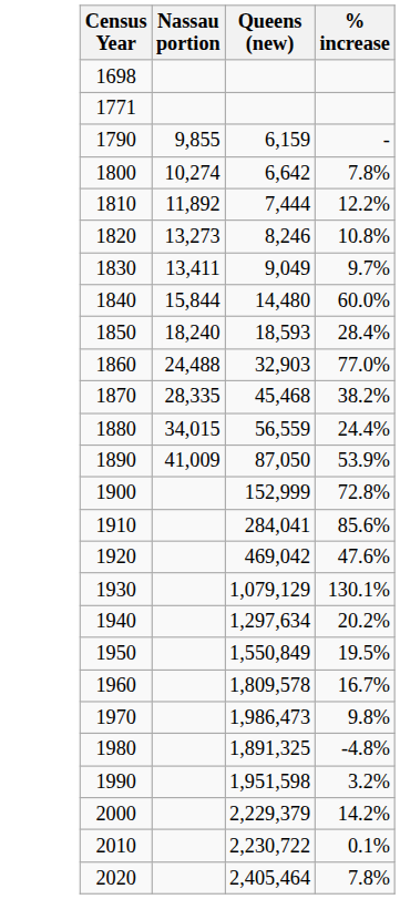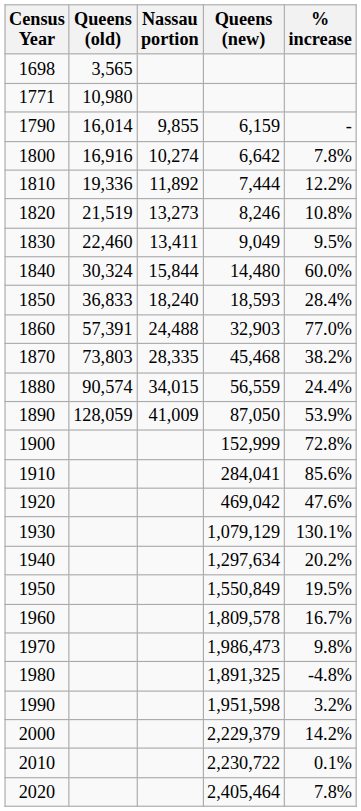+ column: Queens (old) | 3,565 | 10,980 | 16,014 | 16,916 | 19,336 | 21,519 | 22,460 | 30,324 | 36,833 | 57,391 | 73,803 | 90,574 | 128,059
1830 | % increase: 9.7% -> 9.5%
